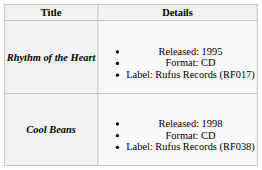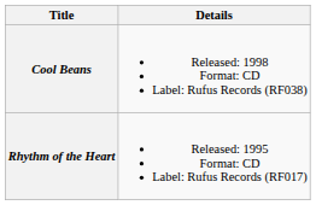rows swapped: Rhythm of the Heart <-> Cool Beans
